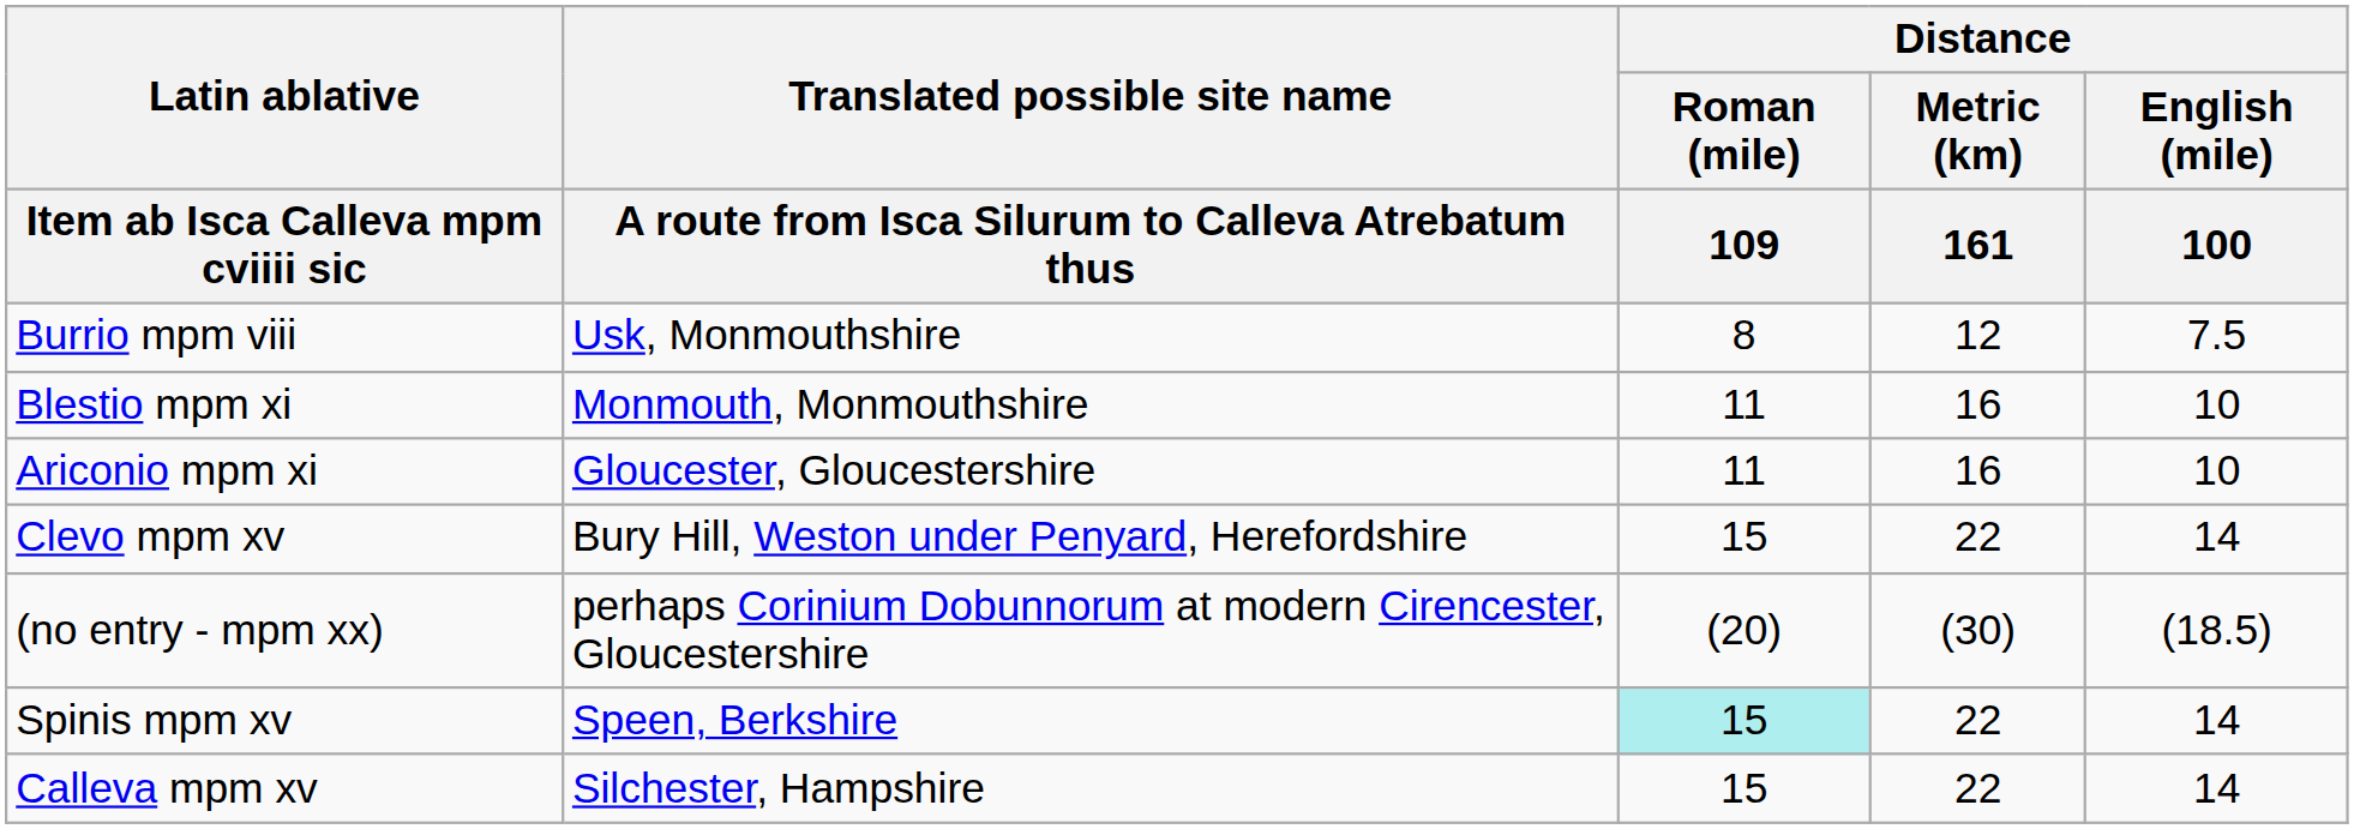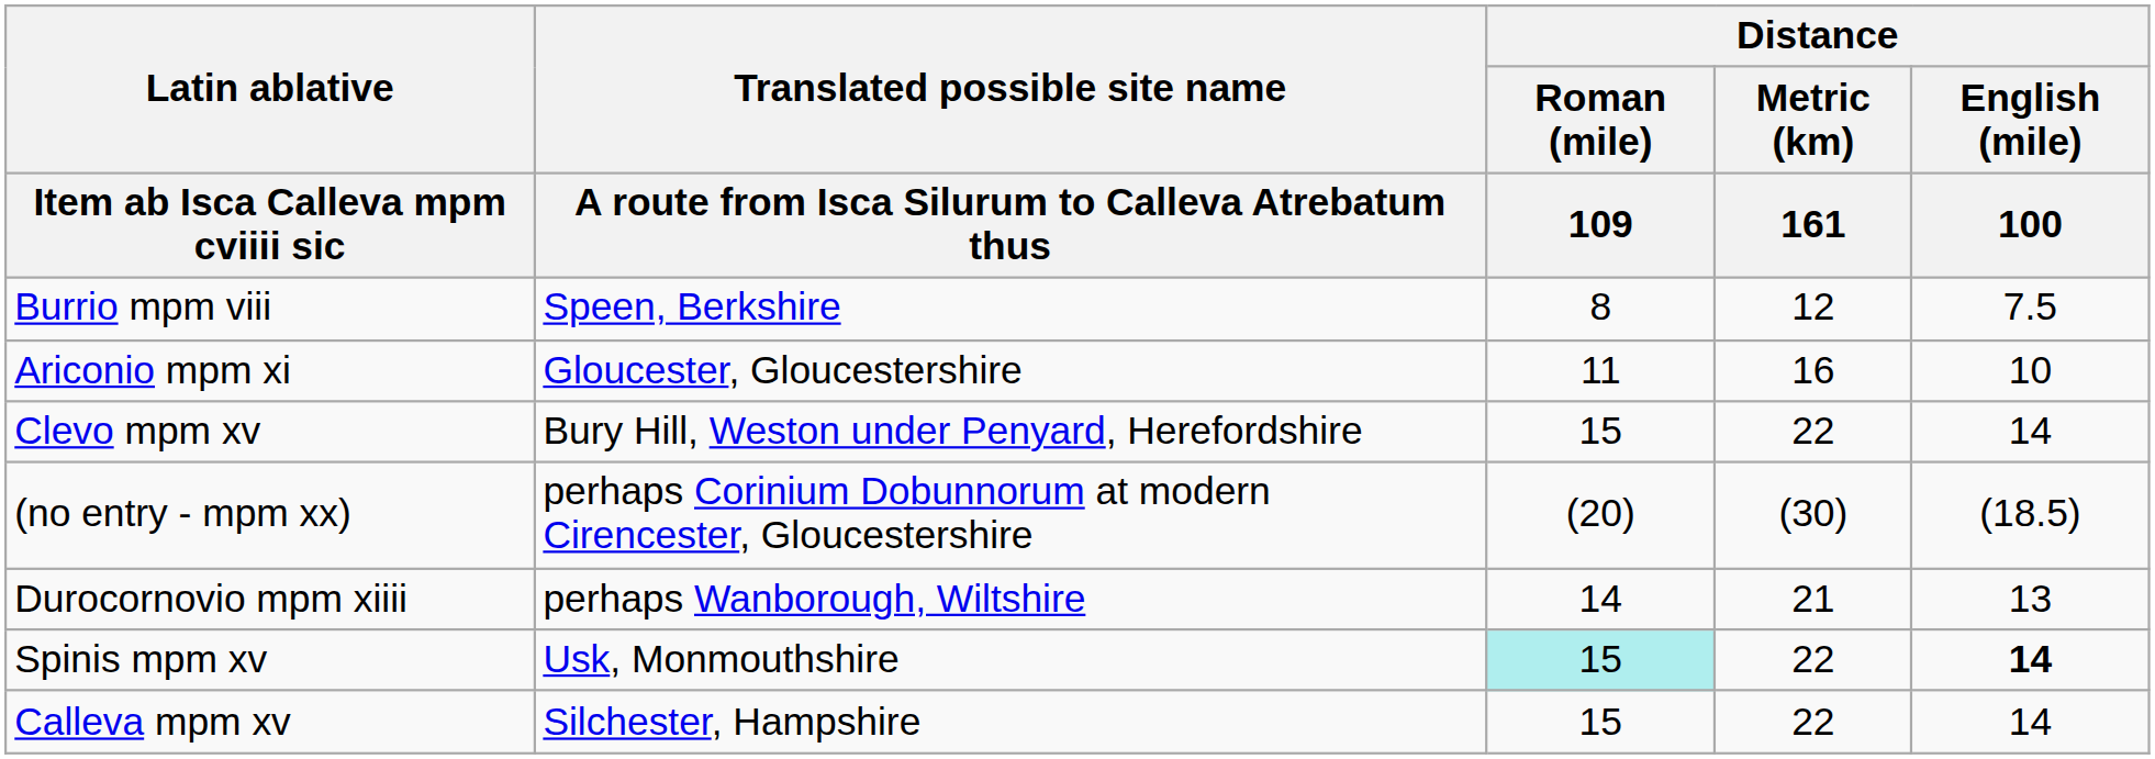Burrio mpm viii | column 2: Usk, Monmouthshire -> Speen, Berkshire
- row: Blestio mpm xi | Monmouth, Monmouthshire | 11 | 16 | 10
+ row: Durocornovio mpm xiiii | perhaps Wanborough, Wiltshire | 14 | 21 | 13
Spinis mpm xv | column 2: Speen, Berkshire -> Usk, Monmouthshire
Spinis mpm xv | Distance / English (mile) / 100: normal -> bold
